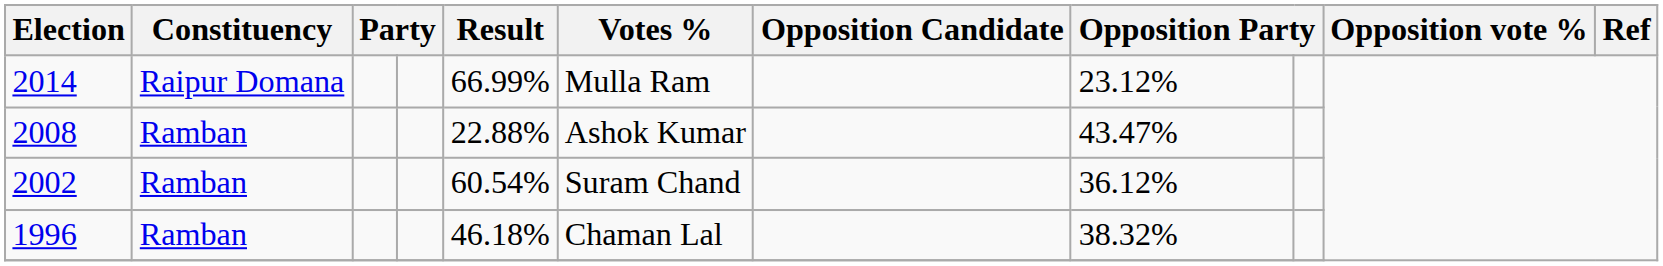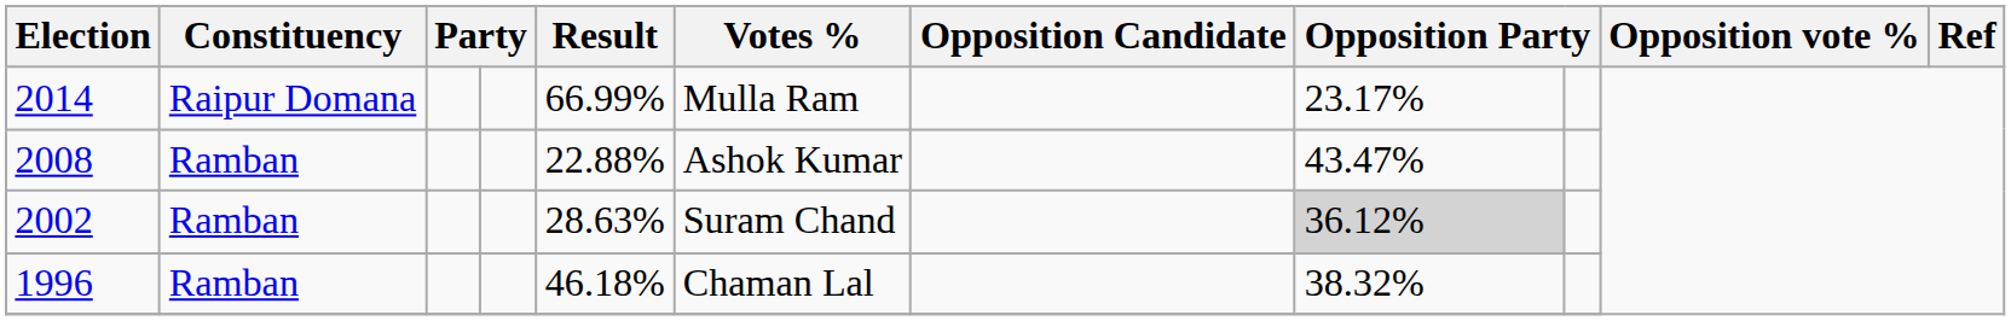2014 | column 8: 23.12% -> 23.17%
2002 | Result: 60.54% -> 28.63%
2002 | column 8: no background -> lightgrey background
